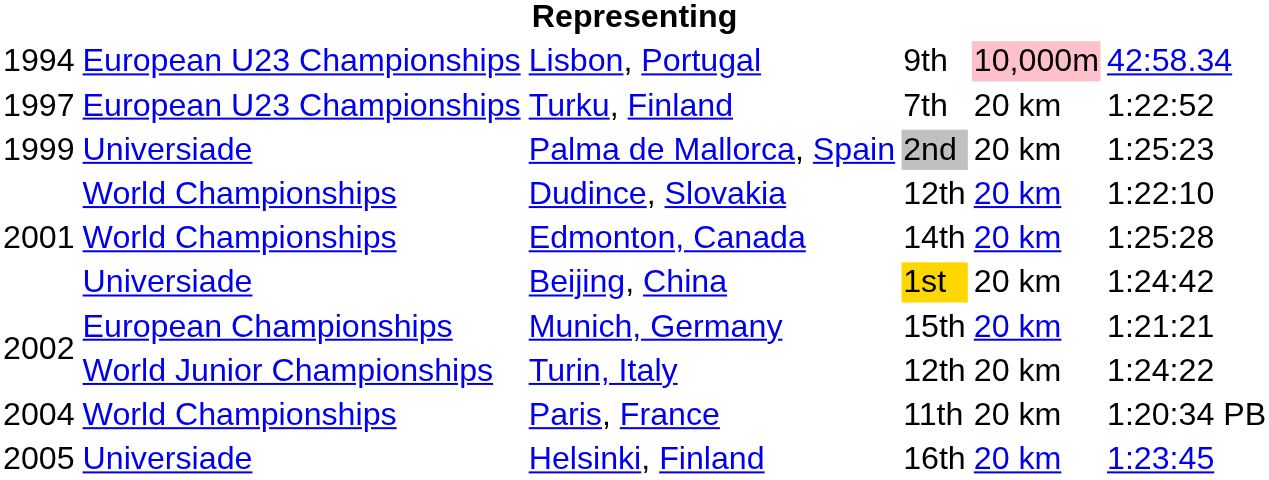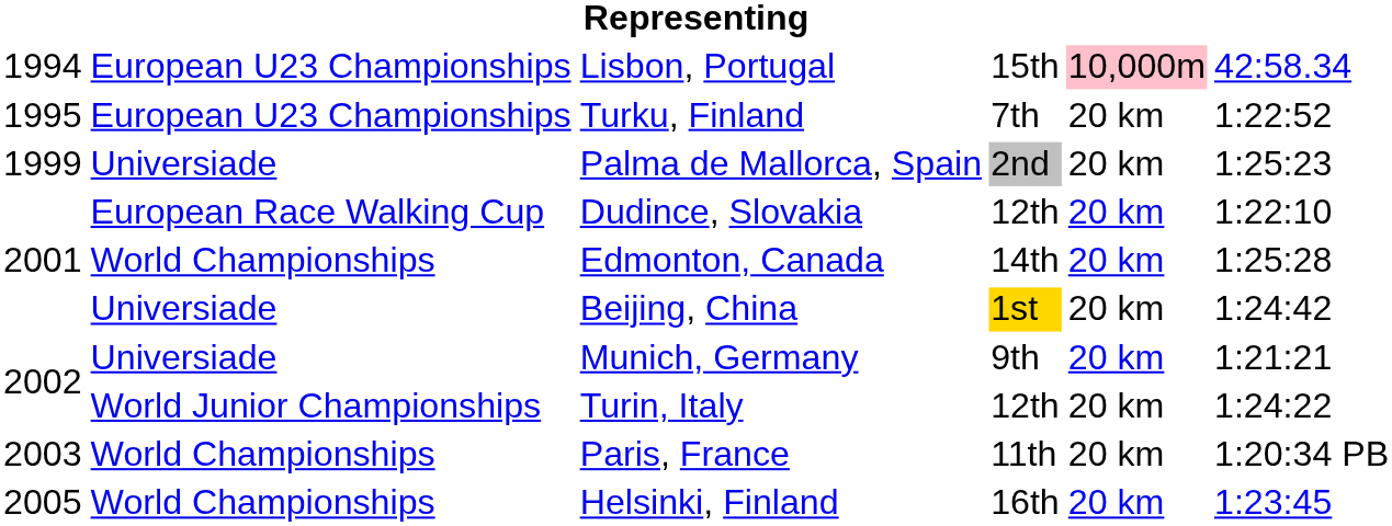Lisbon, Portugal | column 4: 9th -> 15th
Turku, Finland | column 1: 1997 -> 1995
Dudince, Slovakia | column 2: World Championships -> European Race Walking Cup
Munich, Germany | column 2: European Championships -> Universiade
Munich, Germany | column 4: 15th -> 9th
Paris, France | column 1: 2004 -> 2003
Helsinki, Finland | column 2: Universiade -> World Championships
